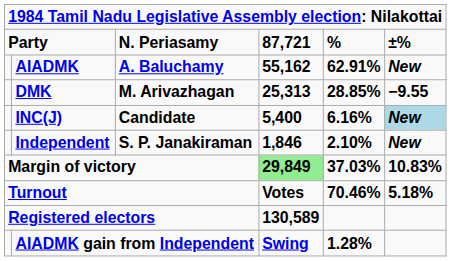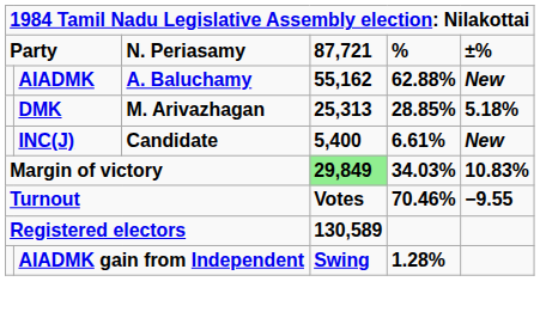AIADMK | column 5: 62.91% -> 62.88%
DMK | column 6: −9.55 -> 5.18%
INC(J) | column 5: 6.16% -> 6.61%
INC(J) | column 6: lightblue background -> no background
- row: Independent | S. P. Janakiraman | 1,846 | 2.10% | New
Margin of victory | column 5: 37.03% -> 34.03%
Turnout | column 6: 5.18% -> −9.55
